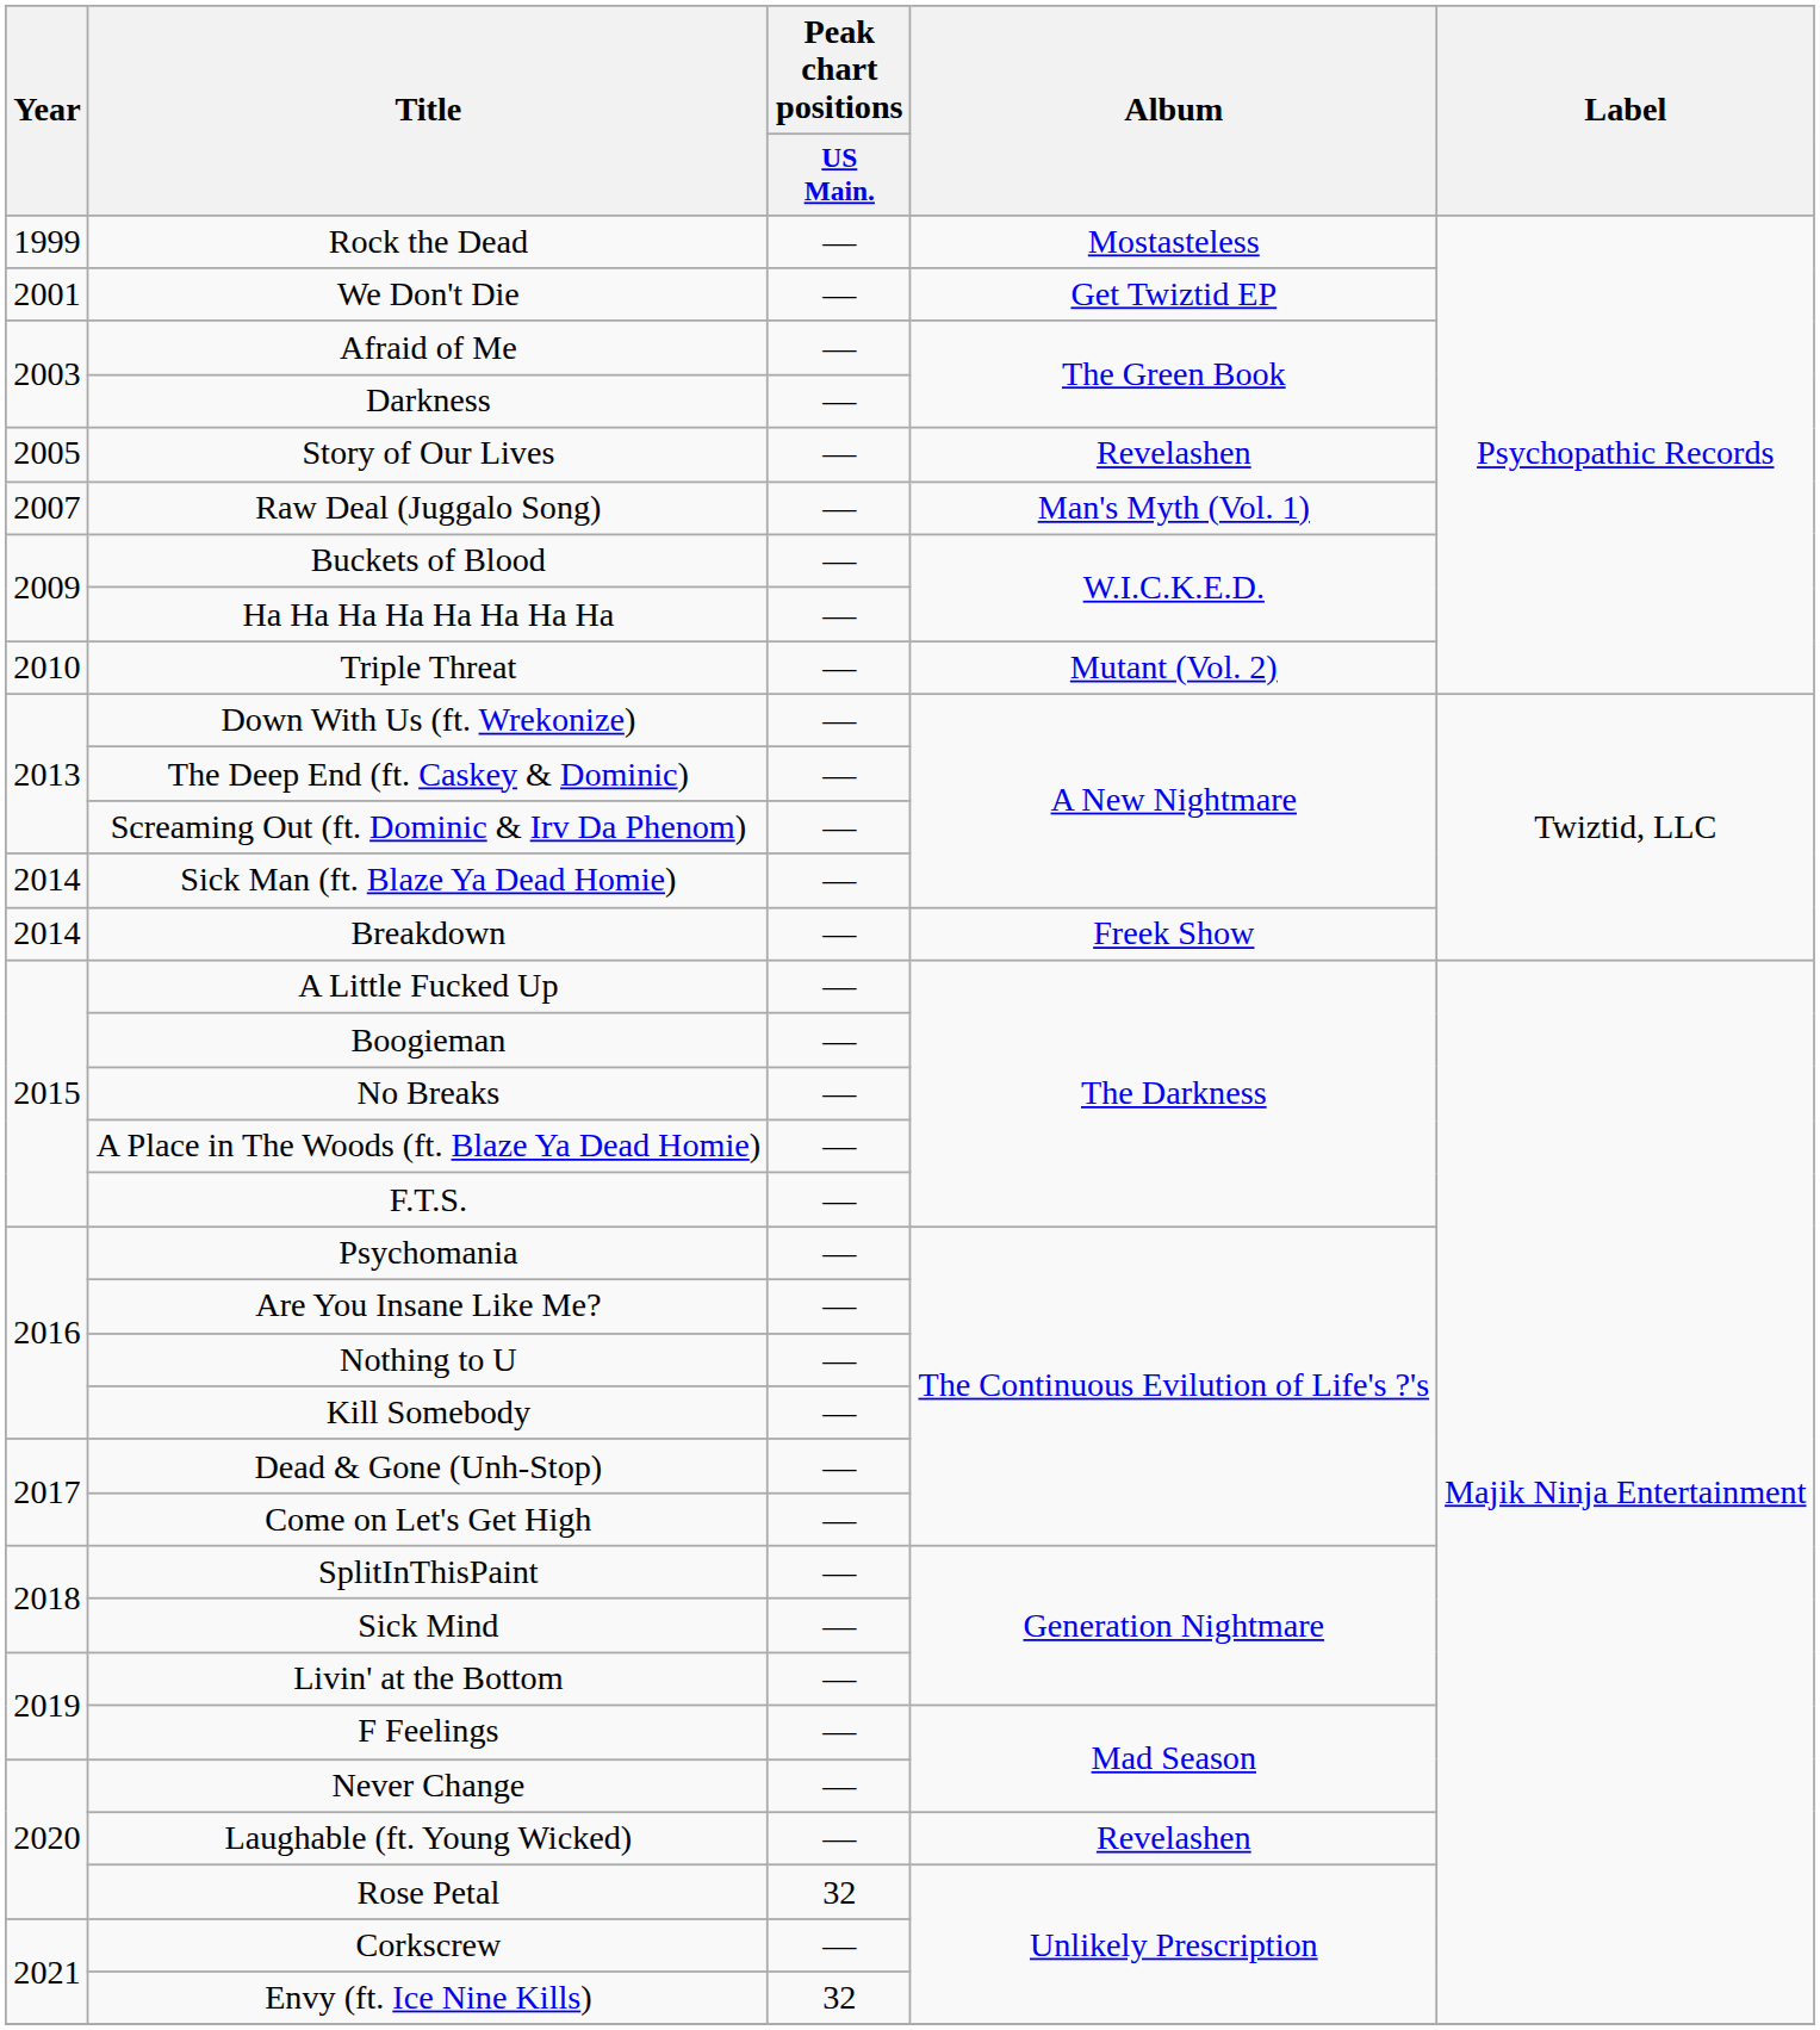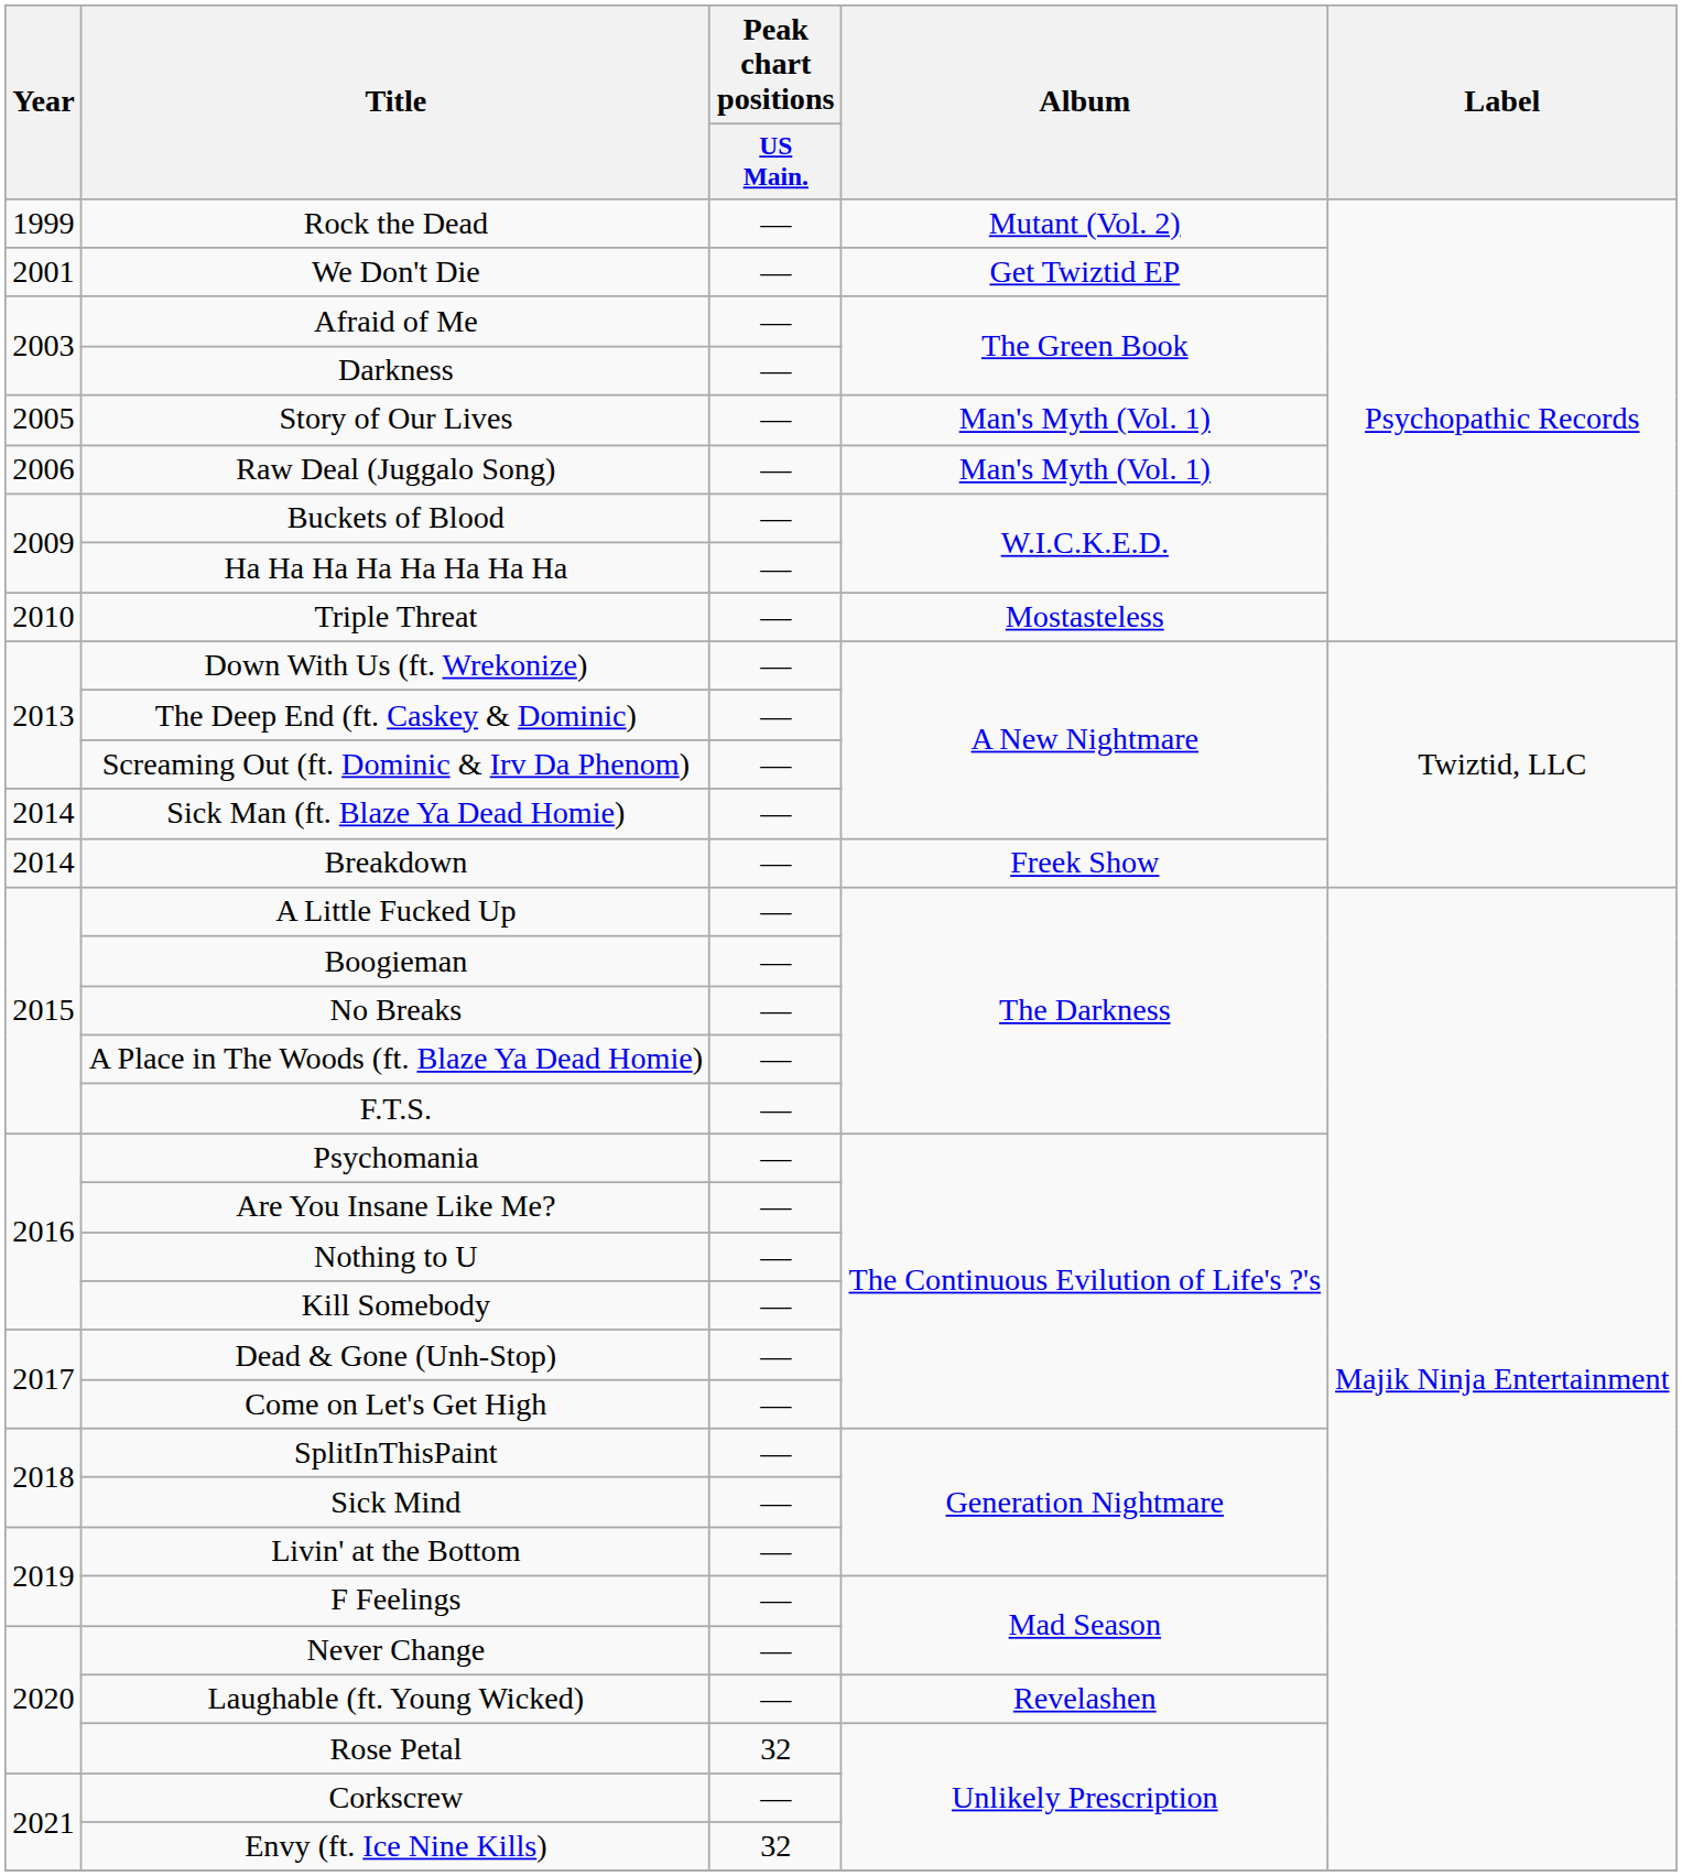Rock the Dead | Album: Mostasteless -> Mutant (Vol. 2)
Story of Our Lives | Album: Revelashen -> Man's Myth (Vol. 1)
Raw Deal (Juggalo Song) | Year: 2007 -> 2006
Triple Threat | Album: Mutant (Vol. 2) -> Mostasteless
